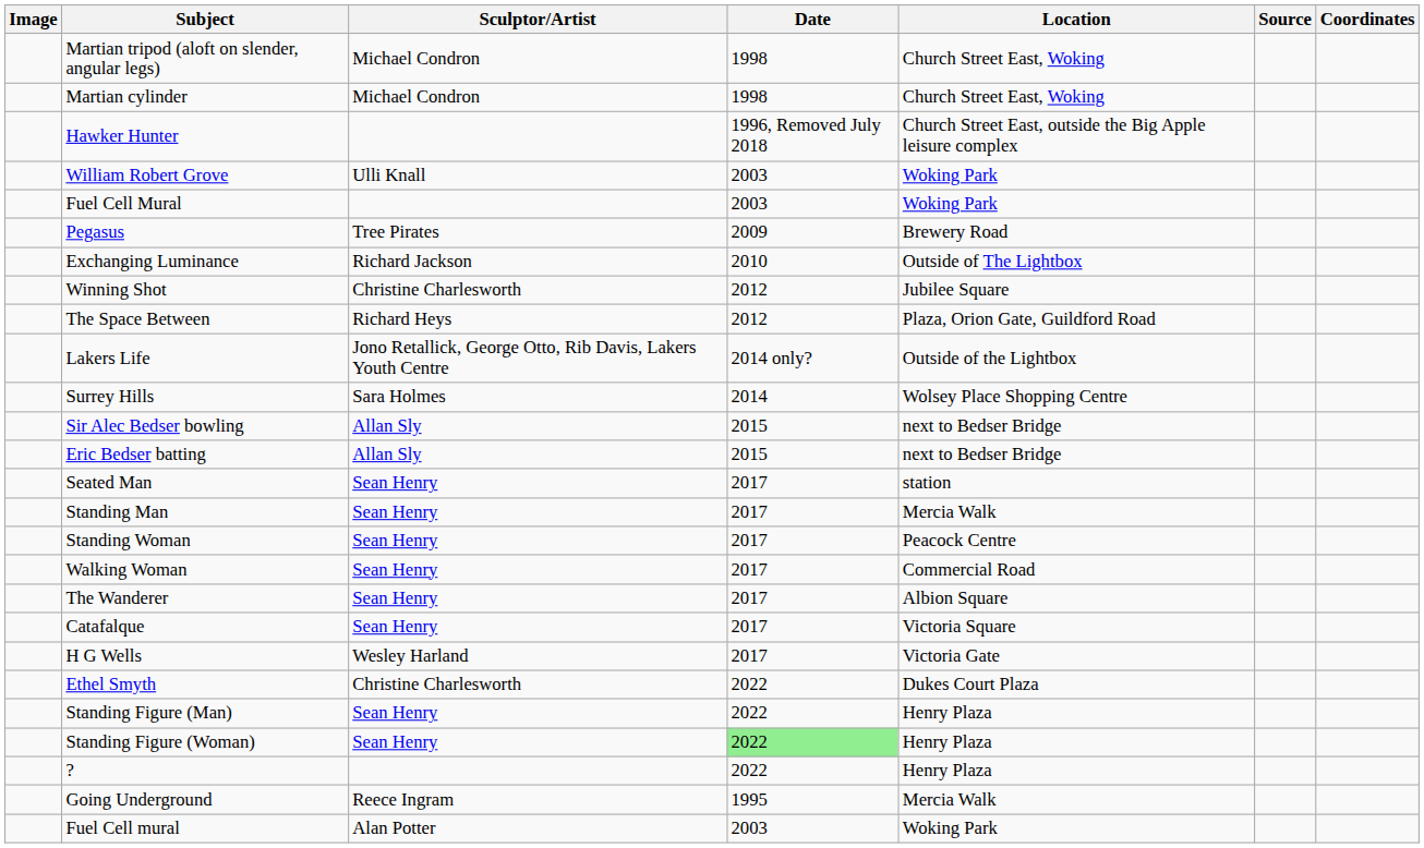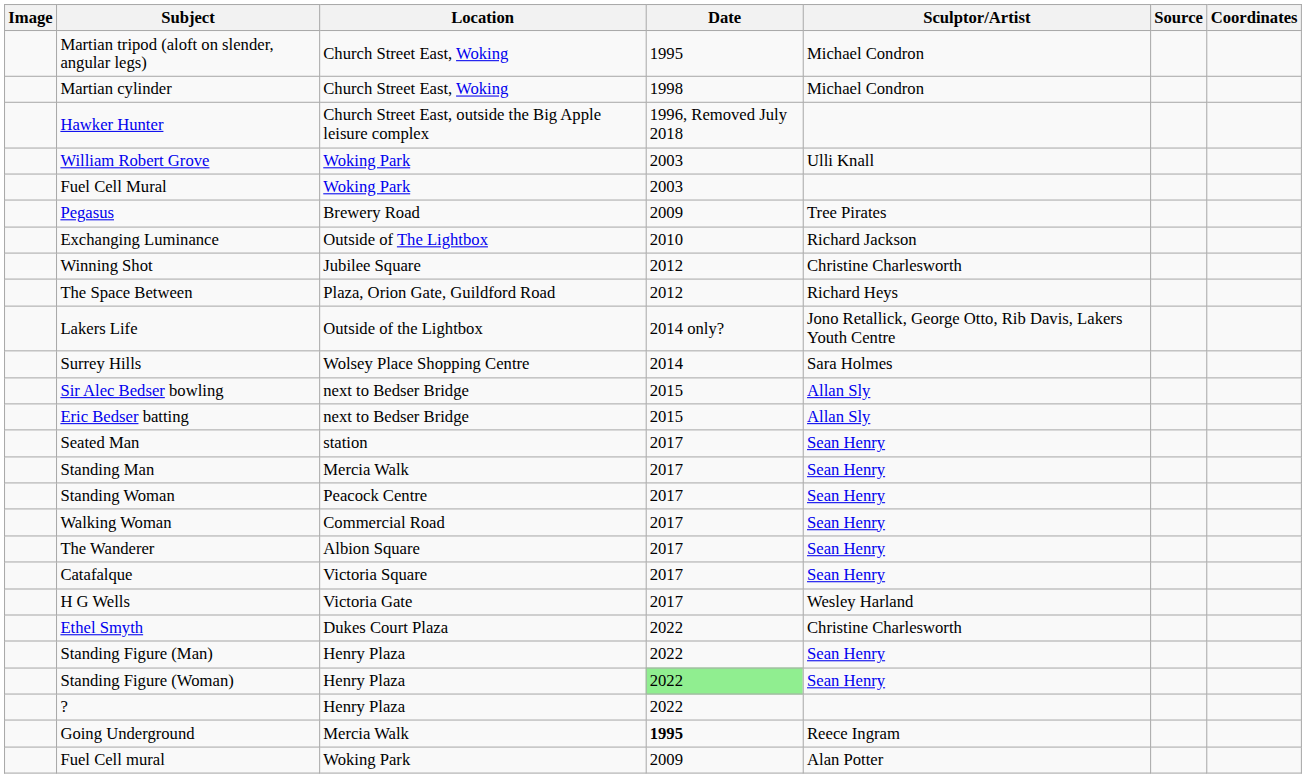columns swapped: Location <-> Sculptor/Artist
Martian tripod (aloft on slender, angular legs) | Date: 1998 -> 1995
Going Underground | Date: normal -> bold
Fuel Cell mural | Date: 2003 -> 2009
